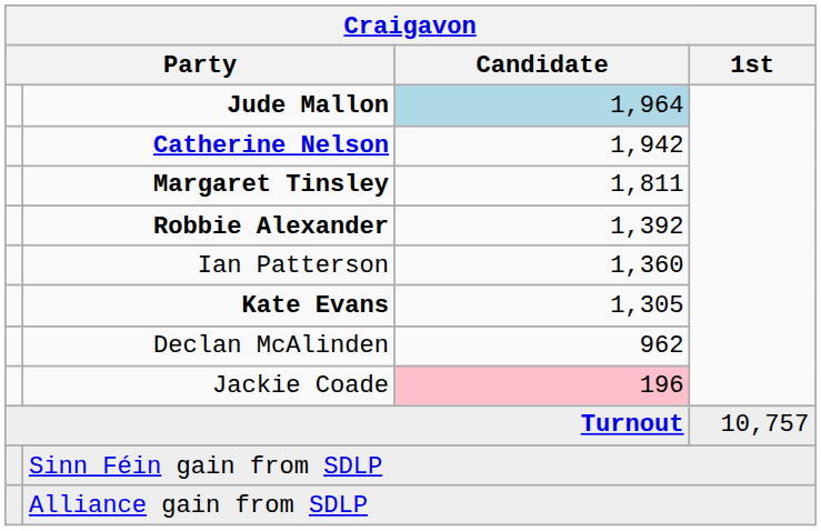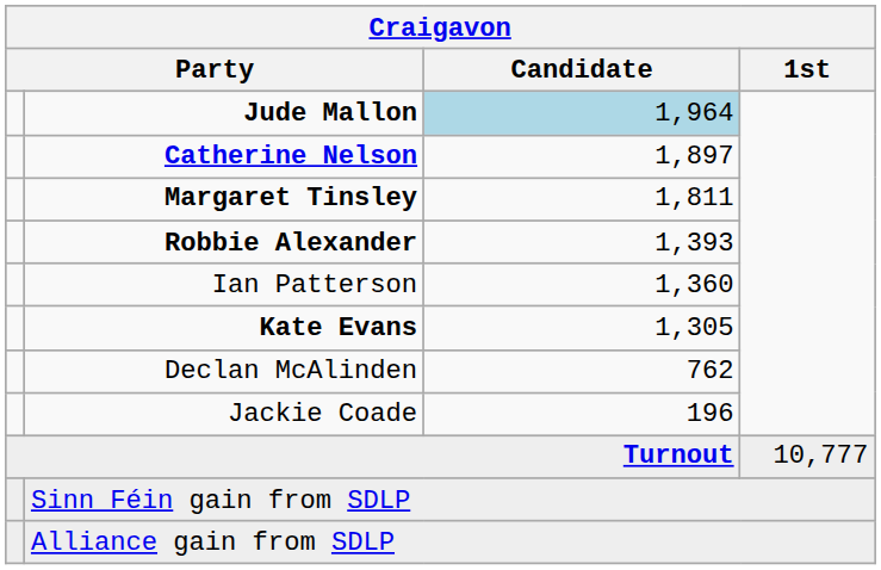Catherine Nelson | Craigavon / Candidate: 1,942 -> 1,897
Robbie Alexander | Craigavon / Candidate: 1,392 -> 1,393
Declan McAlinden | Craigavon / Candidate: 962 -> 762
Jackie Coade | Craigavon / Candidate: pink background -> no background
Turnout | Craigavon / 1st: 10,757 -> 10,777
